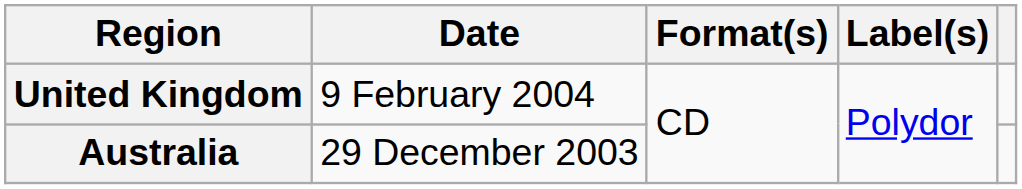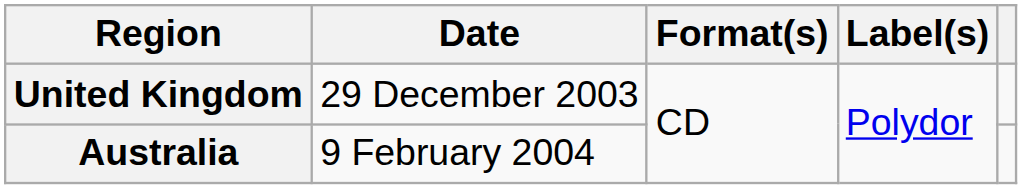United Kingdom | Date: 9 February 2004 -> 29 December 2003
Australia | Date: 29 December 2003 -> 9 February 2004
